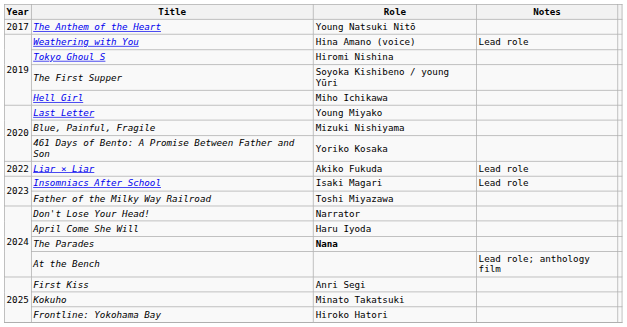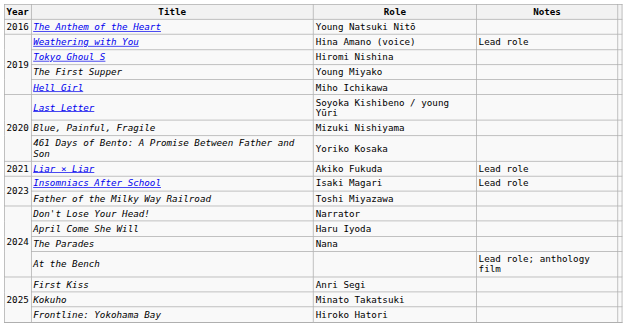The Anthem of the Heart | Year: 2017 -> 2016
The First Supper | Role: Soyoka Kishibeno / young Yūri -> Young Miyako
Last Letter | Role: Young Miyako -> Soyoka Kishibeno / young Yūri
Liar × Liar | Year: 2022 -> 2021
The Parades | Role: bold -> normal
